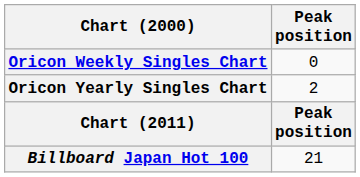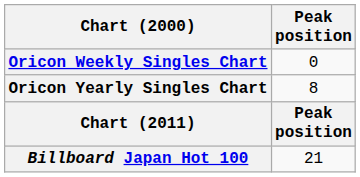Oricon Yearly Singles Chart | Peak position: 2 -> 8
